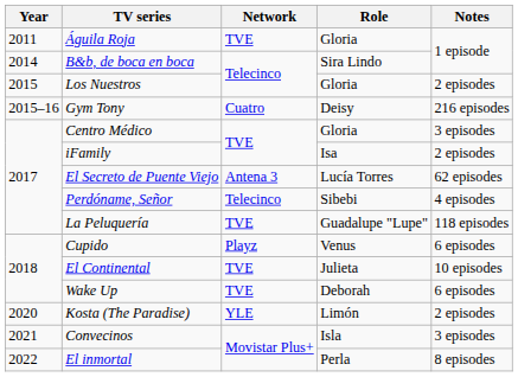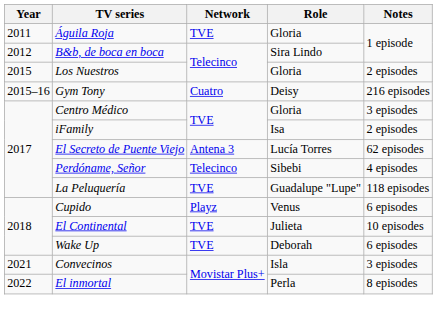B&b, de boca en boca | Year: 2014 -> 2012
- row: 2020 | Kosta (The Paradise) | YLE | Limón | 2 episodes
